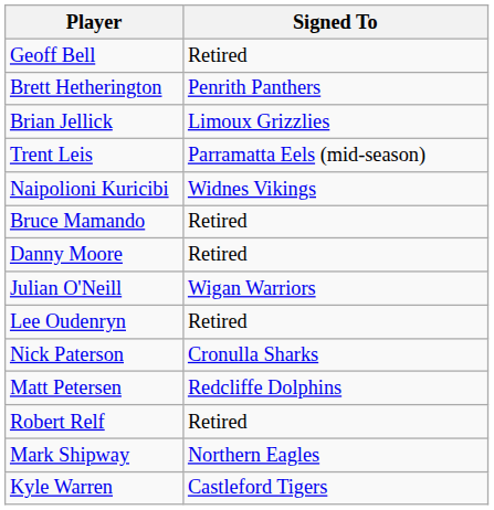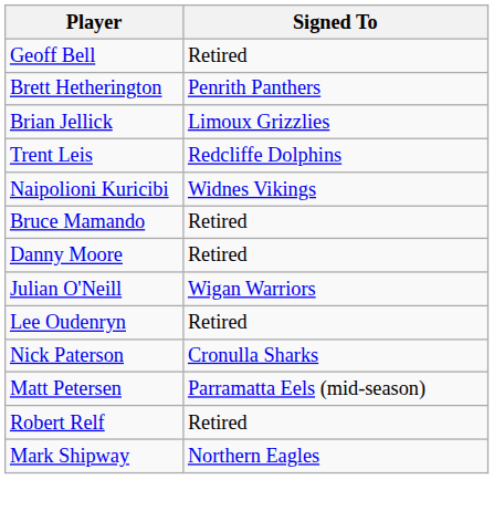Trent Leis | Signed To: Parramatta Eels (mid-season) -> Redcliffe Dolphins
Matt Petersen | Signed To: Redcliffe Dolphins -> Parramatta Eels (mid-season)
- row: Kyle Warren | Castleford Tigers
